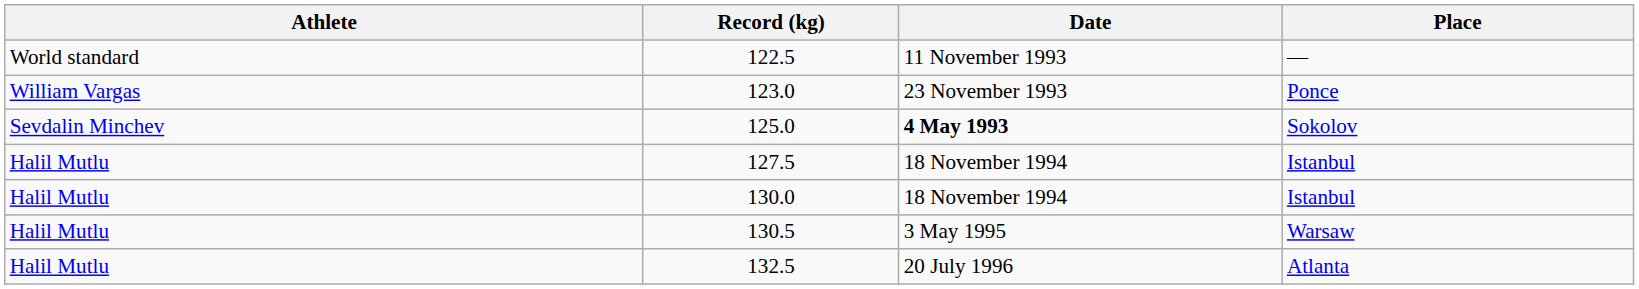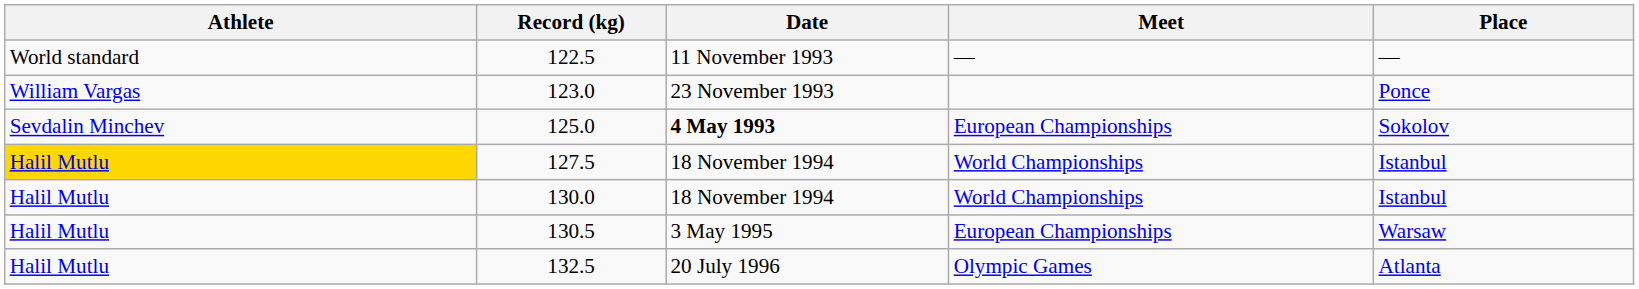+ column: Meet | — | European Championships | World Championships | World Championships | European Championships | Olympic Games
127.5 | Athlete: no background -> gold background
